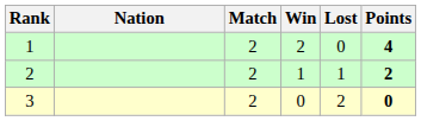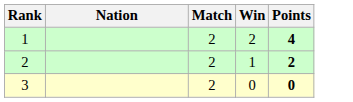- column: Lost | 0 | 1 | 2
